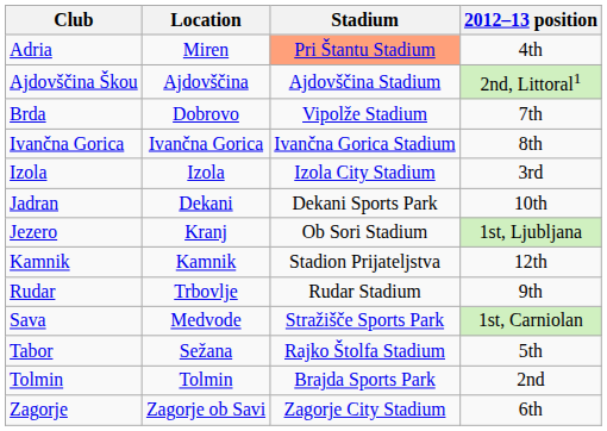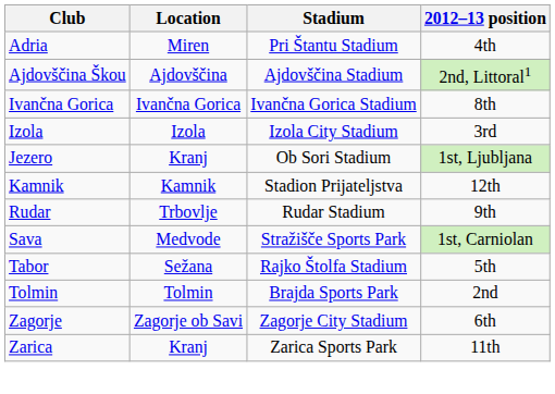Adria | Stadium: lightsalmon background -> no background
- row: Brda | Dobrovo | Vipolže Stadium | 7th
- row: Jadran | Dekani | Dekani Sports Park | 10th
+ row: Zarica | Kranj | Zarica Sports Park | 11th
